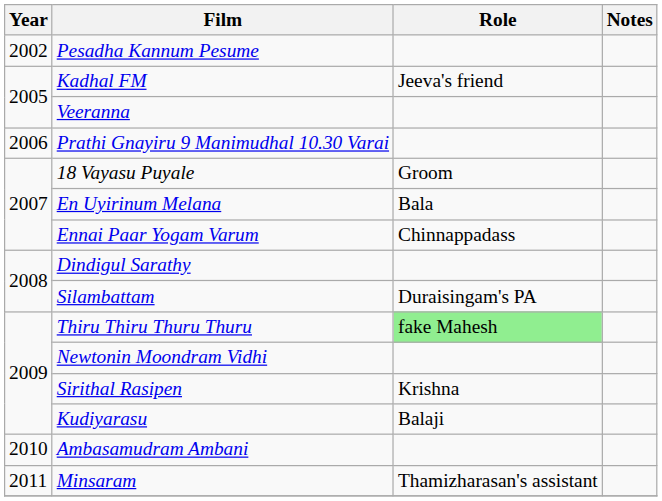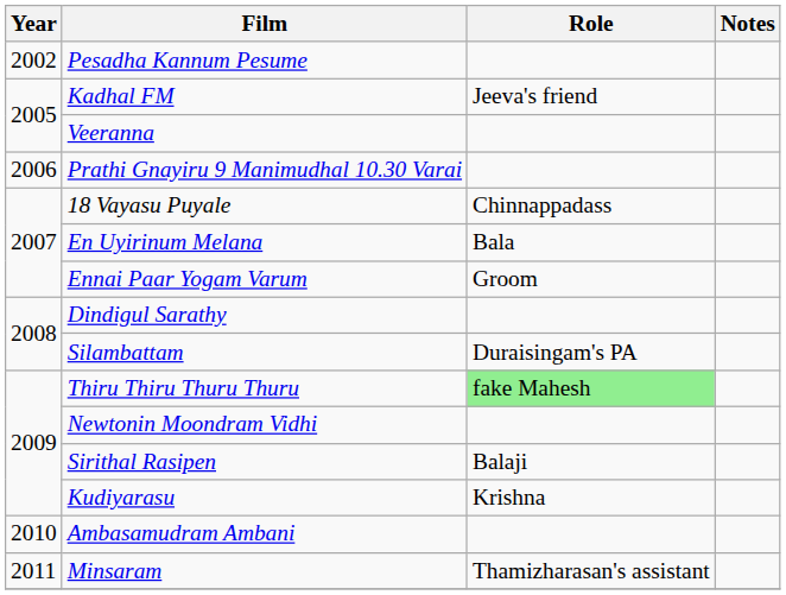18 Vayasu Puyale | Role: Groom -> Chinnappadass
Ennai Paar Yogam Varum | Role: Chinnappadass -> Groom
Sirithal Rasipen | Role: Krishna -> Balaji
Kudiyarasu | Role: Balaji -> Krishna
